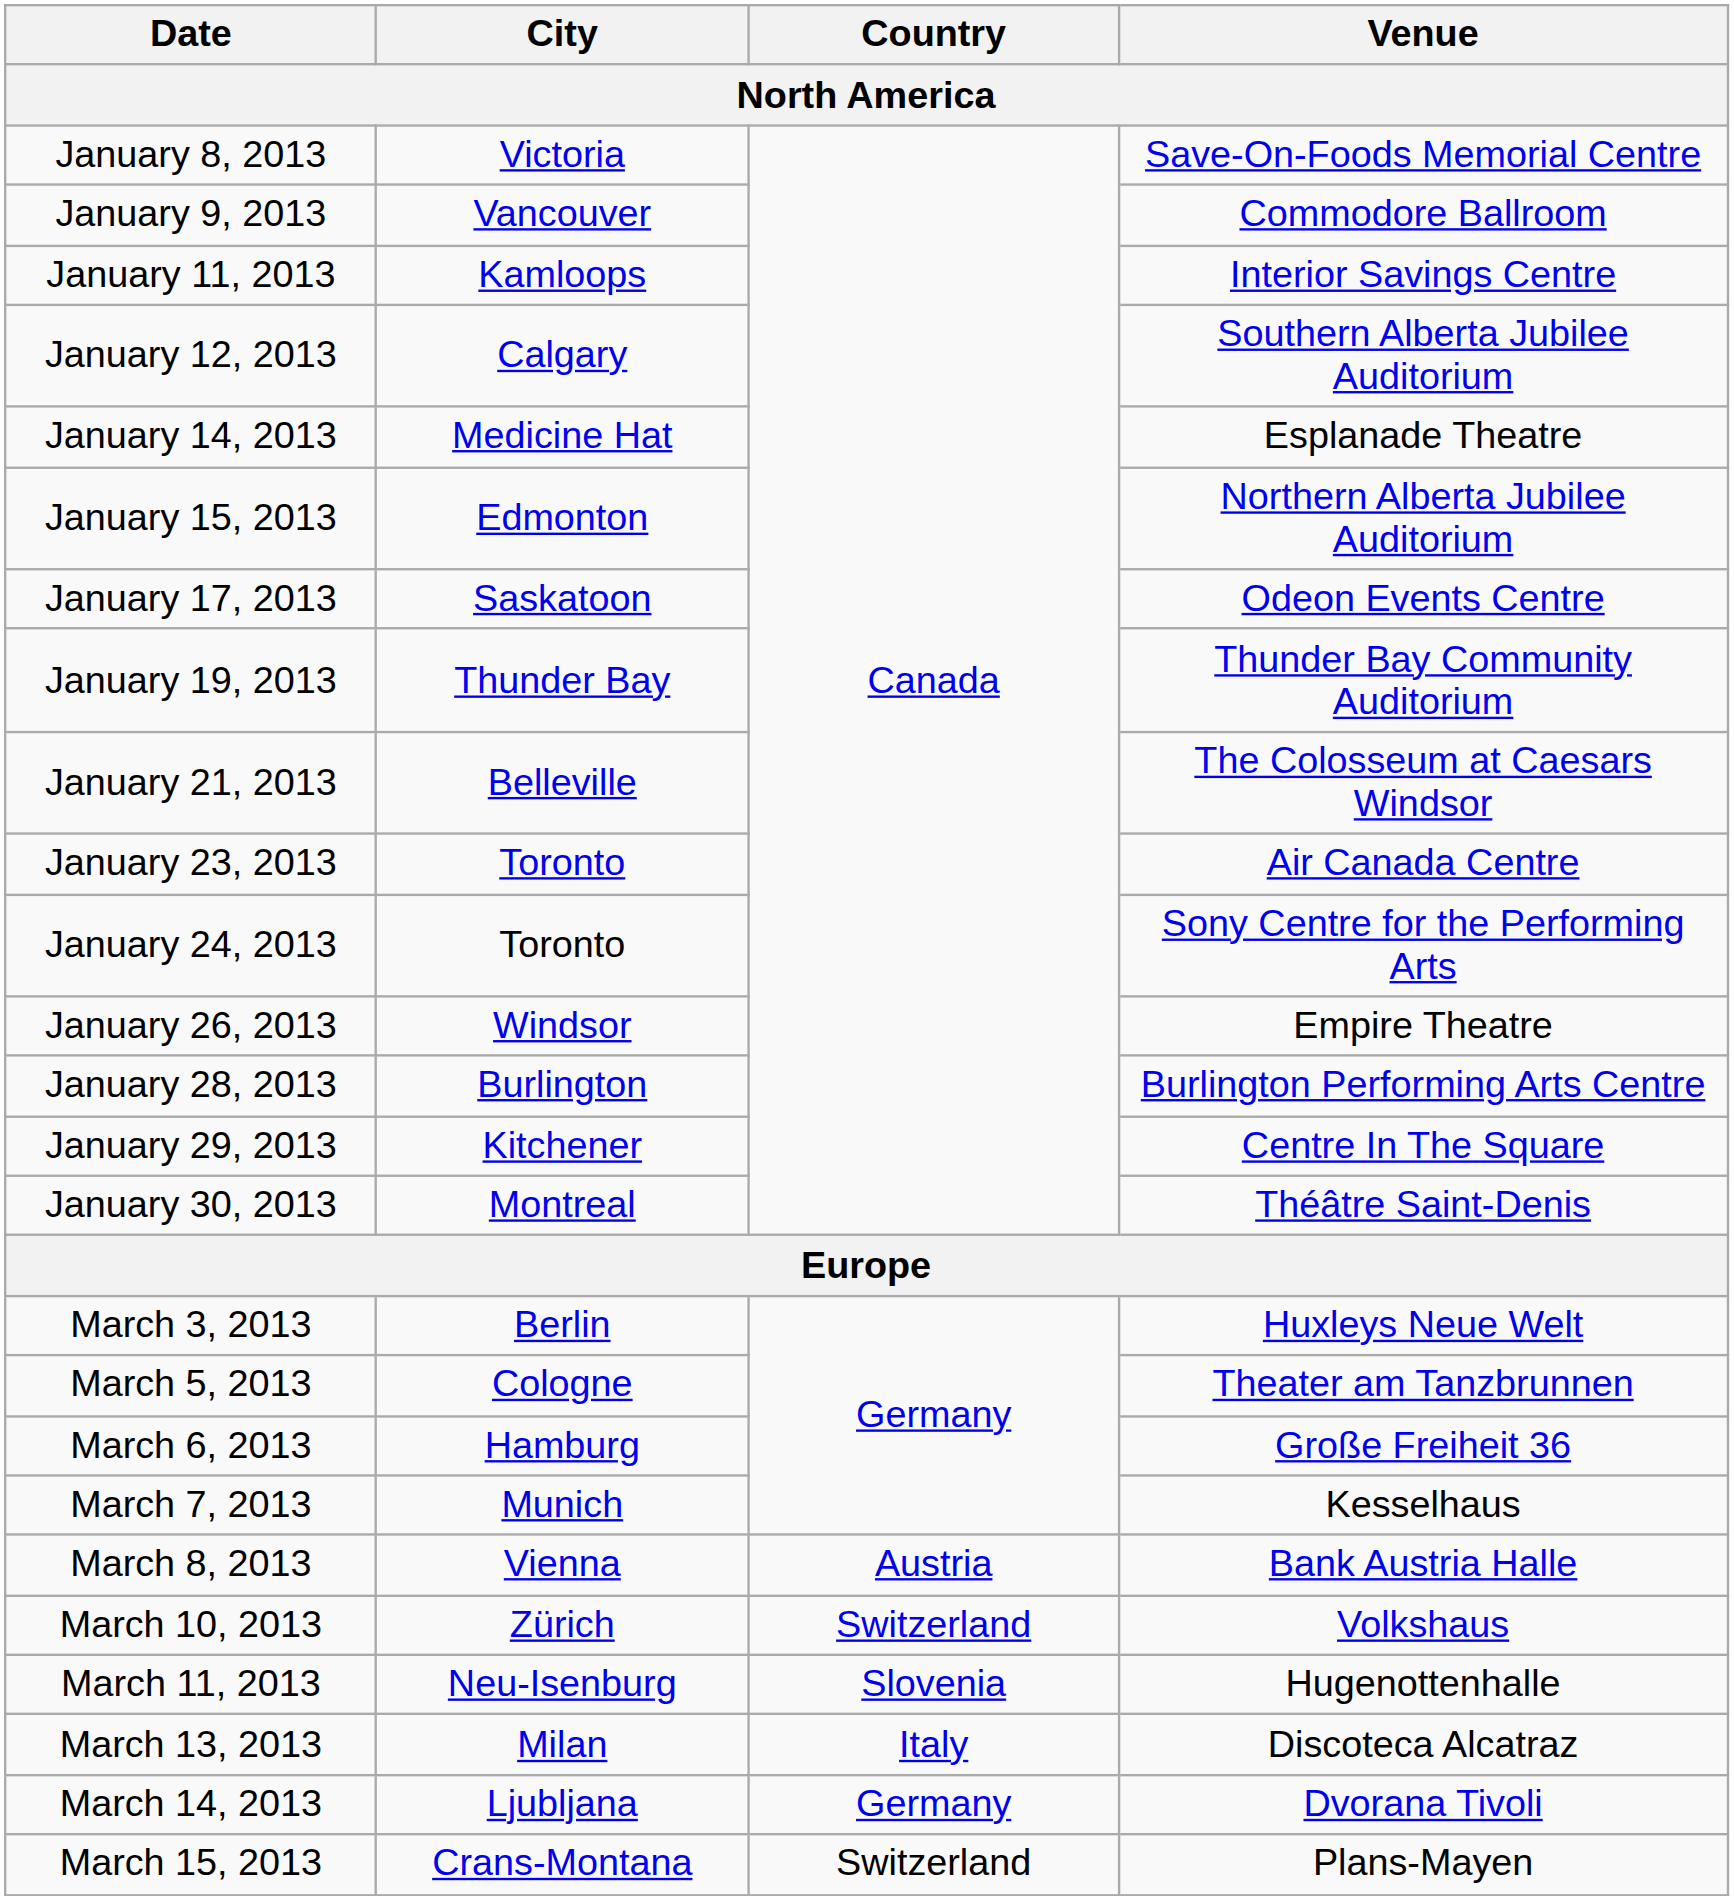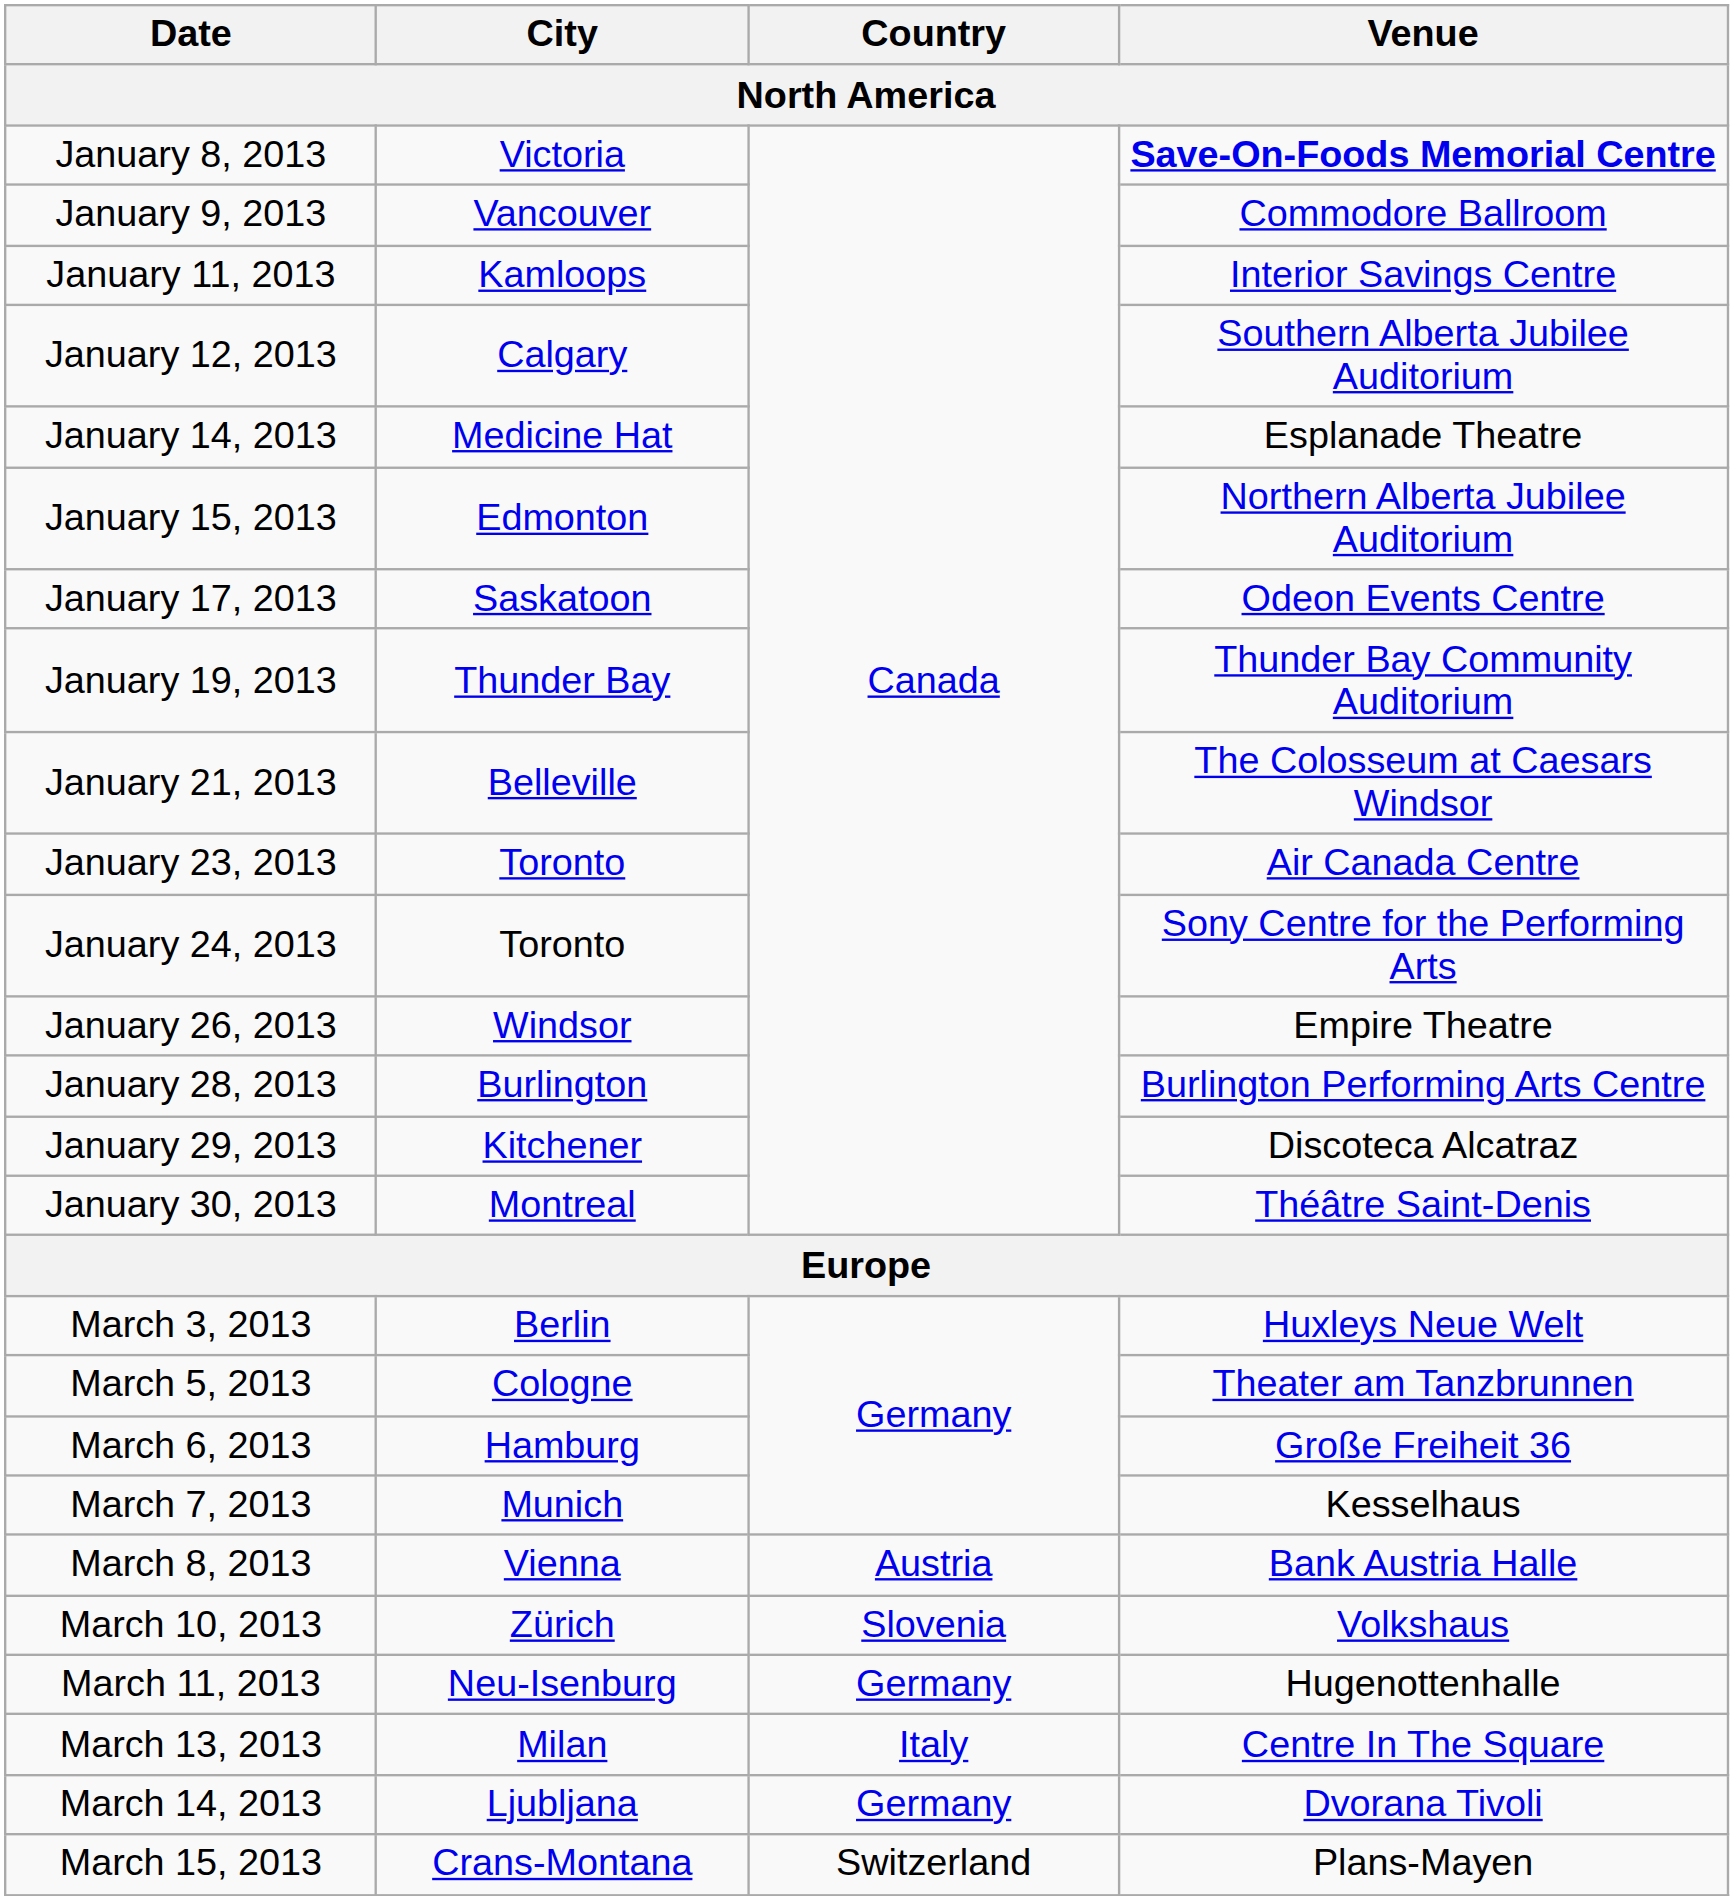January 8, 2013 | Venue: normal -> bold
January 29, 2013 | Venue: Centre In The Square -> Discoteca Alcatraz
March 10, 2013 | Country: Switzerland -> Slovenia
March 11, 2013 | Country: Slovenia -> Germany
March 13, 2013 | Venue: Discoteca Alcatraz -> Centre In The Square
